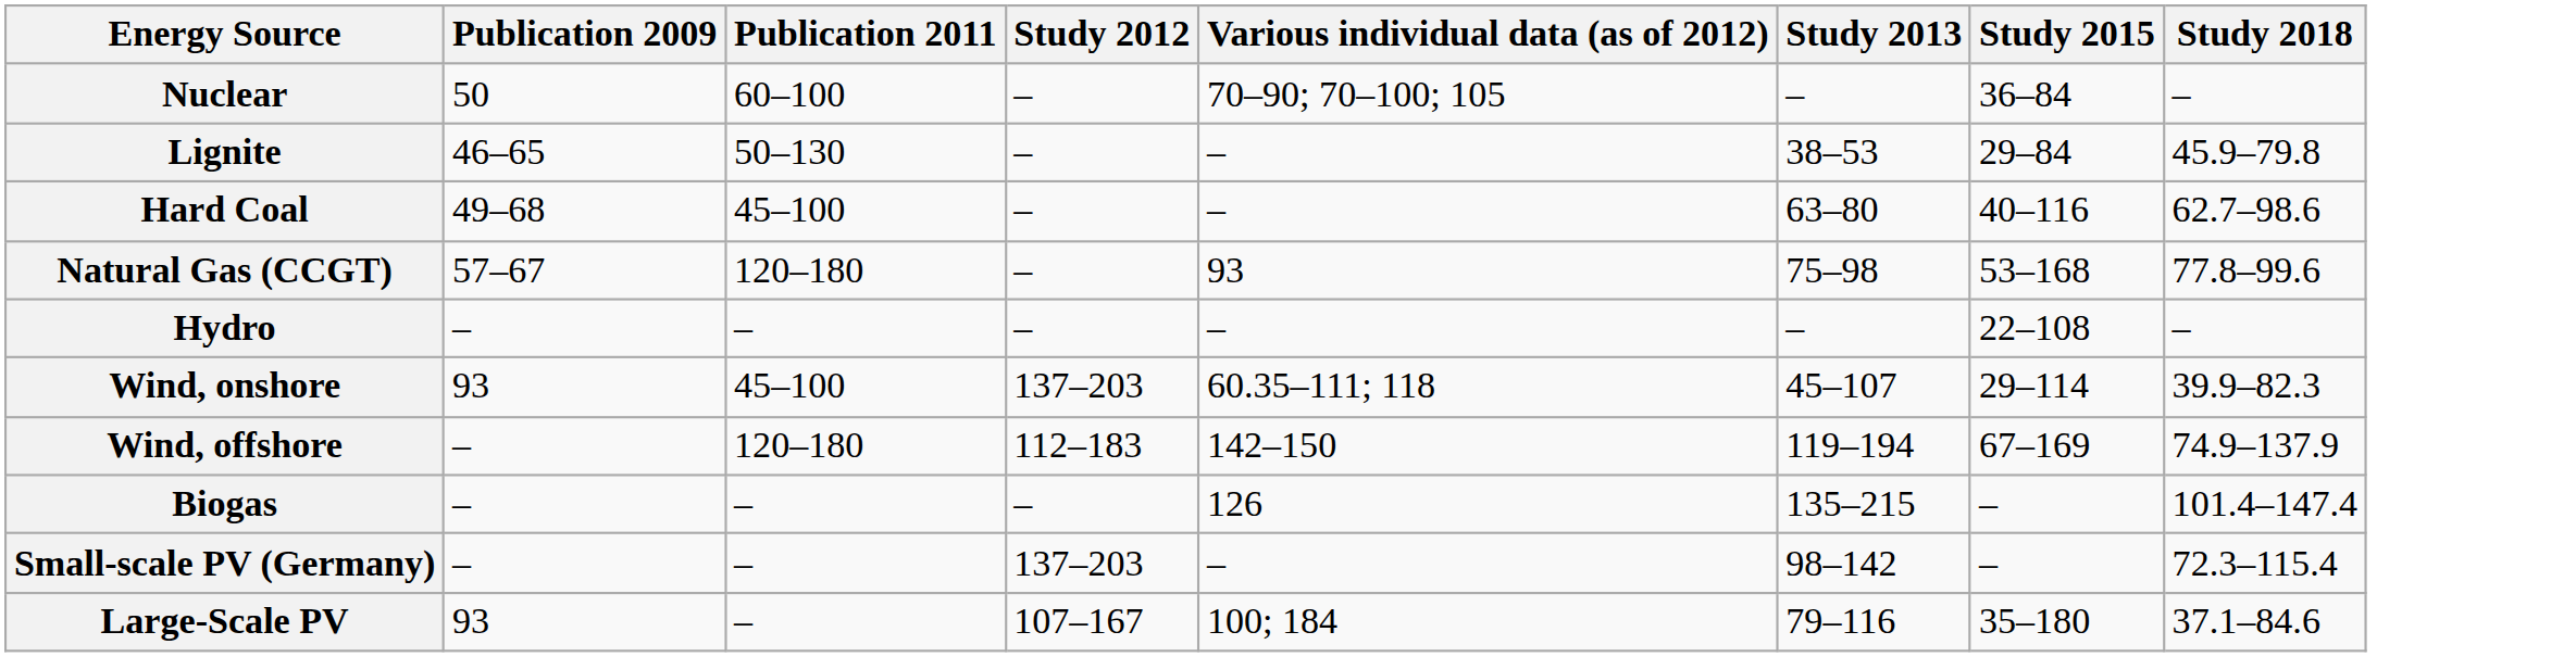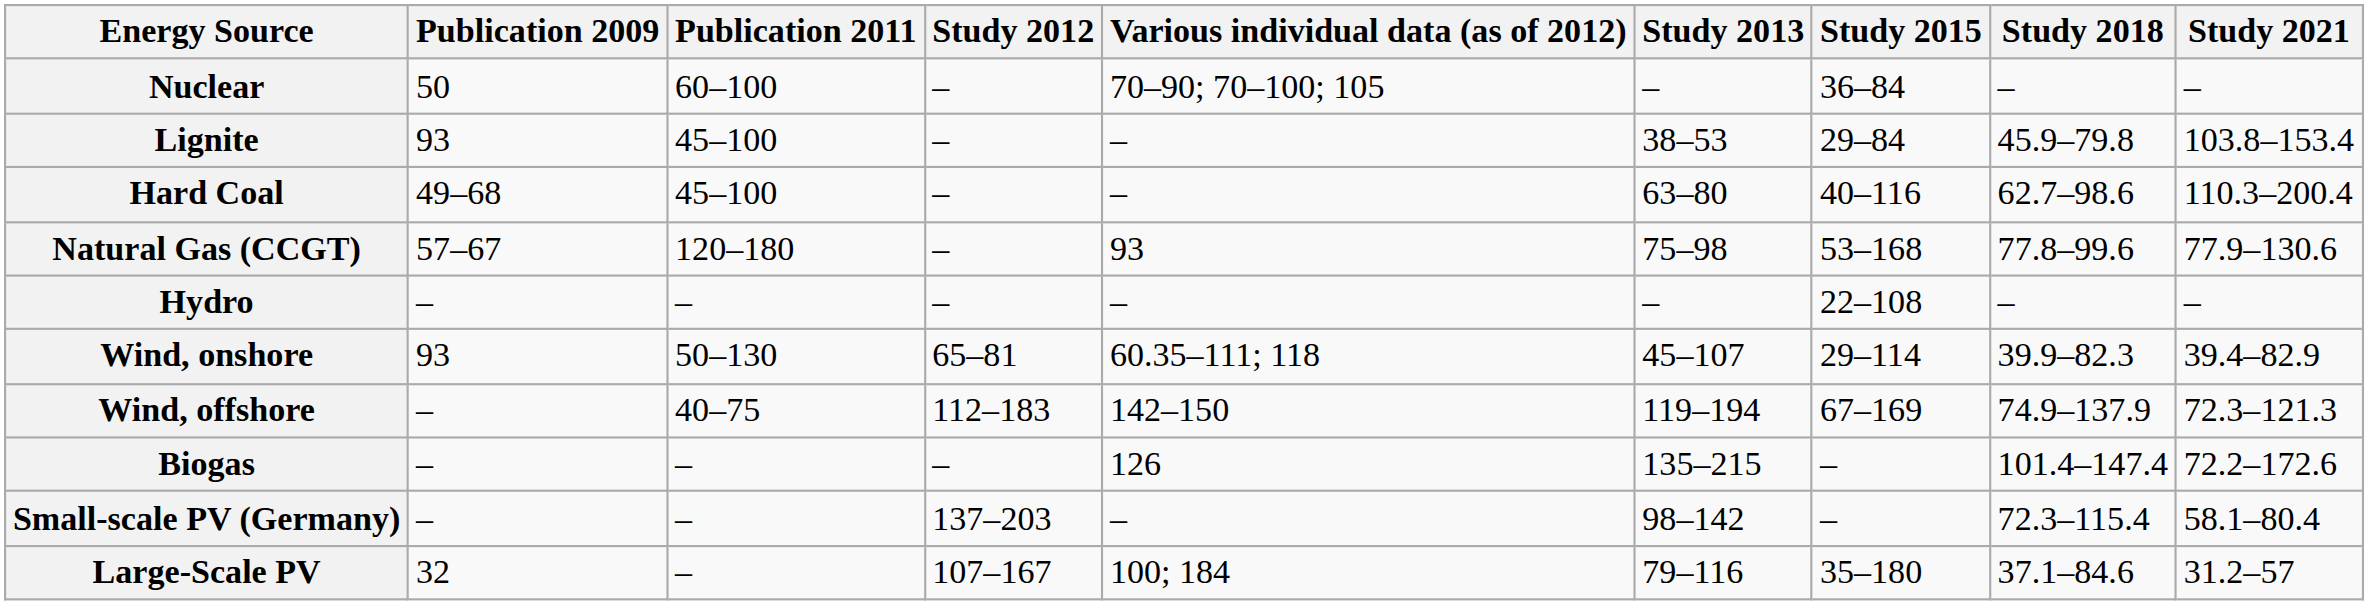+ column: Study 2021 | – | 103.8–153.4 | 110.3–200.4 | 77.9–130.6 | – | 39.4–82.9 | 72.3–121.3 | 72.2–172.6 | 58.1–80.4 | 31.2–57
Lignite | Publication 2009: 46–65 -> 93
Lignite | Publication 2011: 50–130 -> 45–100
Wind, onshore | Publication 2011: 45–100 -> 50–130
Wind, onshore | Study 2012: 137–203 -> 65–81
Wind, offshore | Publication 2011: 120–180 -> 40–75
Large-Scale PV | Publication 2009: 93 -> 32
